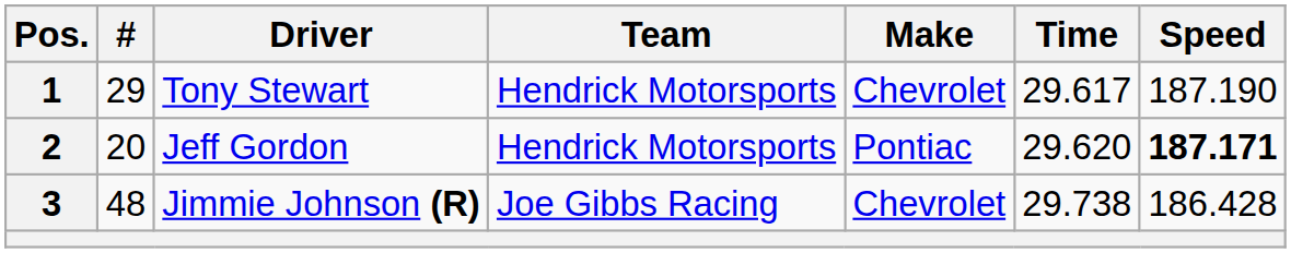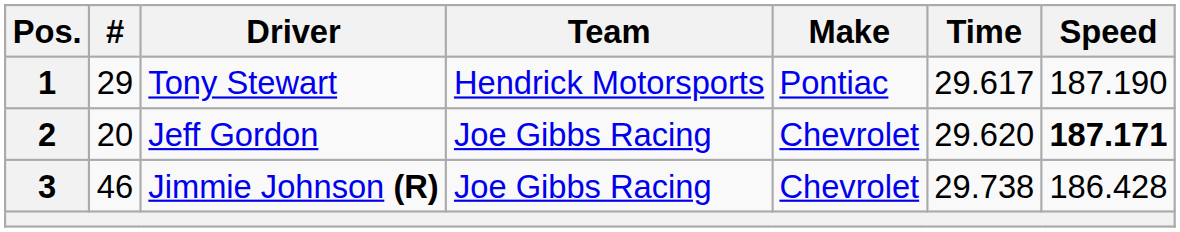1 | Make: Chevrolet -> Pontiac
2 | Team: Hendrick Motorsports -> Joe Gibbs Racing
2 | Make: Pontiac -> Chevrolet
3 | #: 48 -> 46
